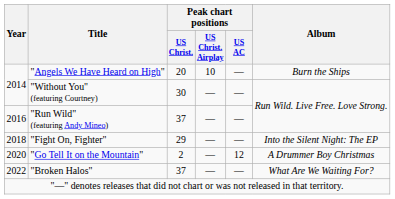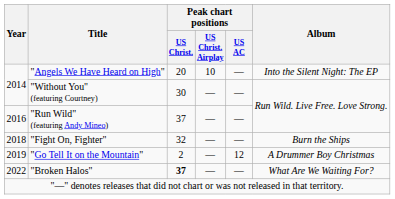"Angels We Have Heard on High" | Album: Burn the Ships -> Into the Silent Night: The EP
"Fight On, Fighter" | Peak chart positions / US Christ.: 29 -> 32
"Fight On, Fighter" | Album: Into the Silent Night: The EP -> Burn the Ships
"Go Tell It on the Mountain" | Year: 2020 -> 2019
"Broken Halos" | Peak chart positions / US Christ.: normal -> bold
